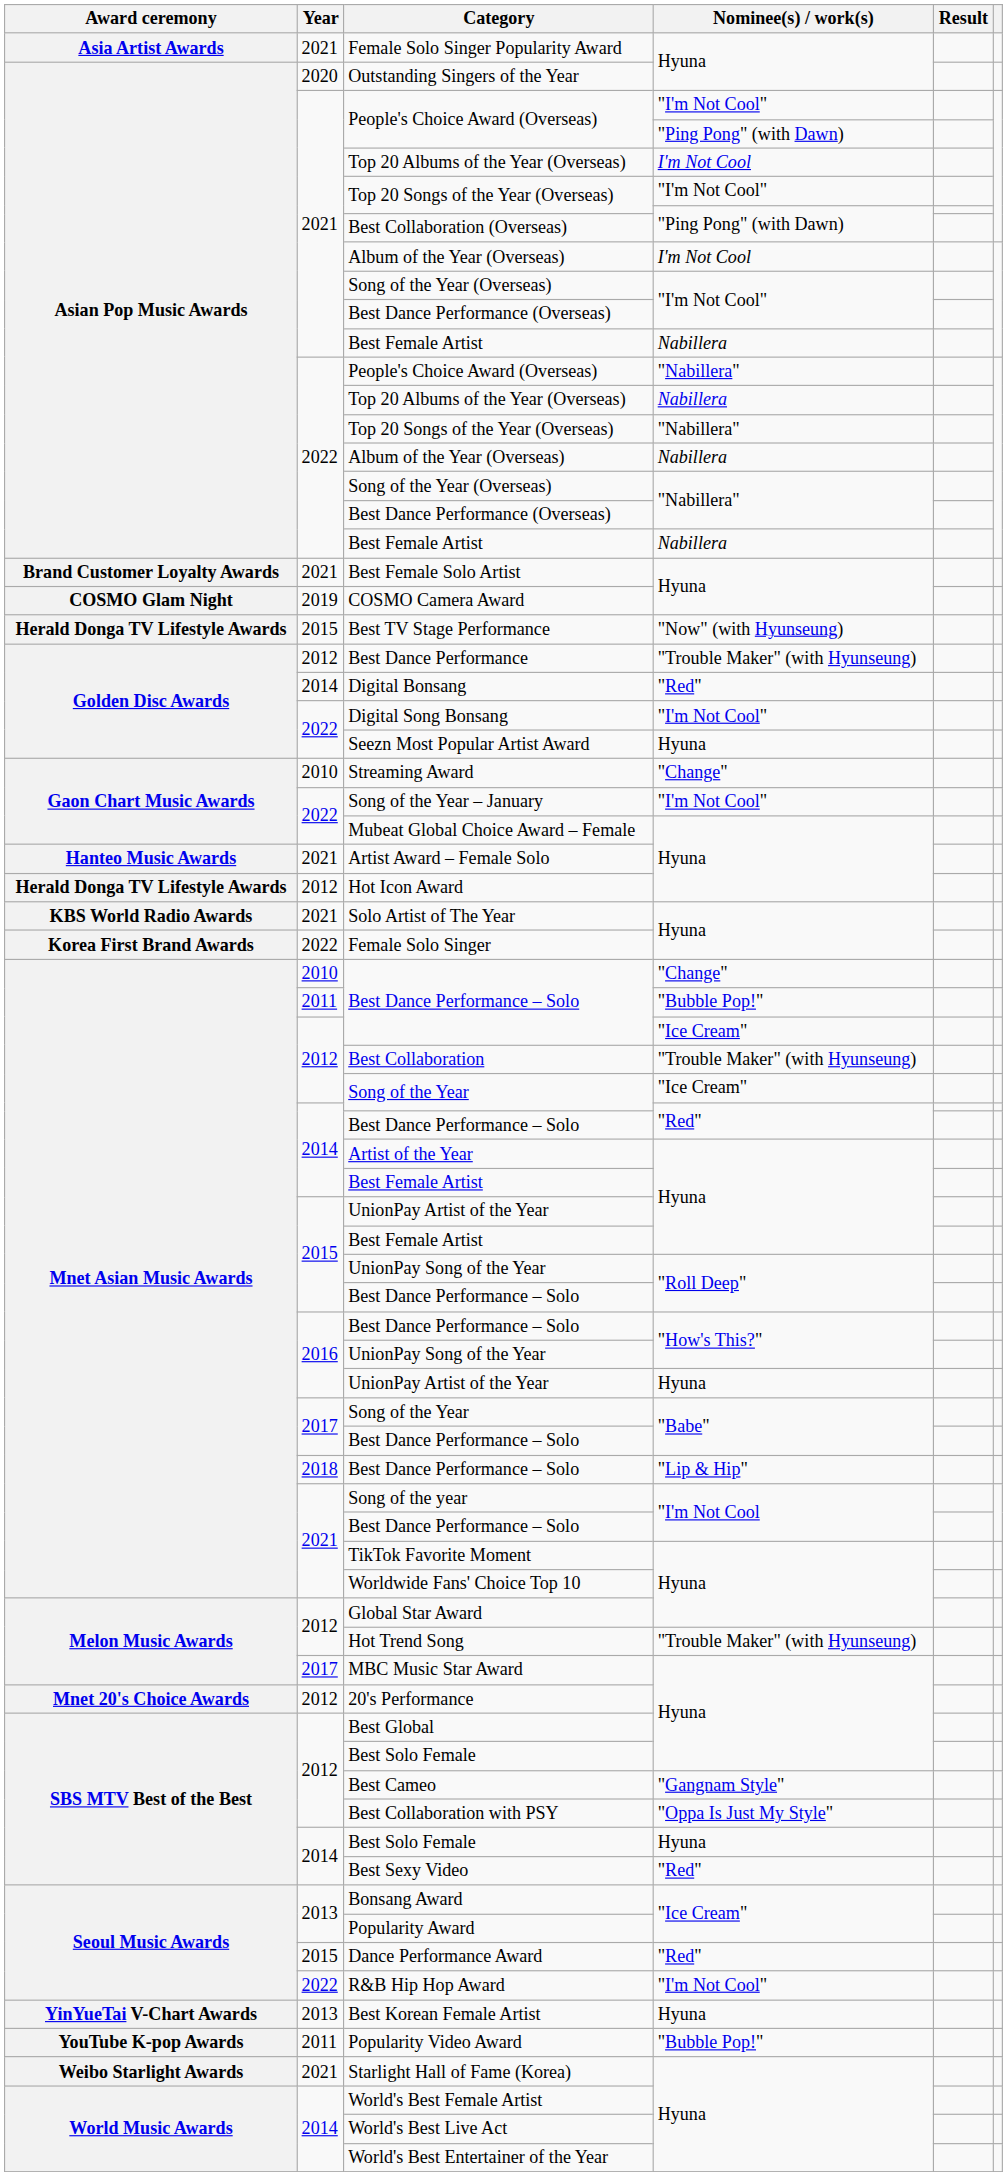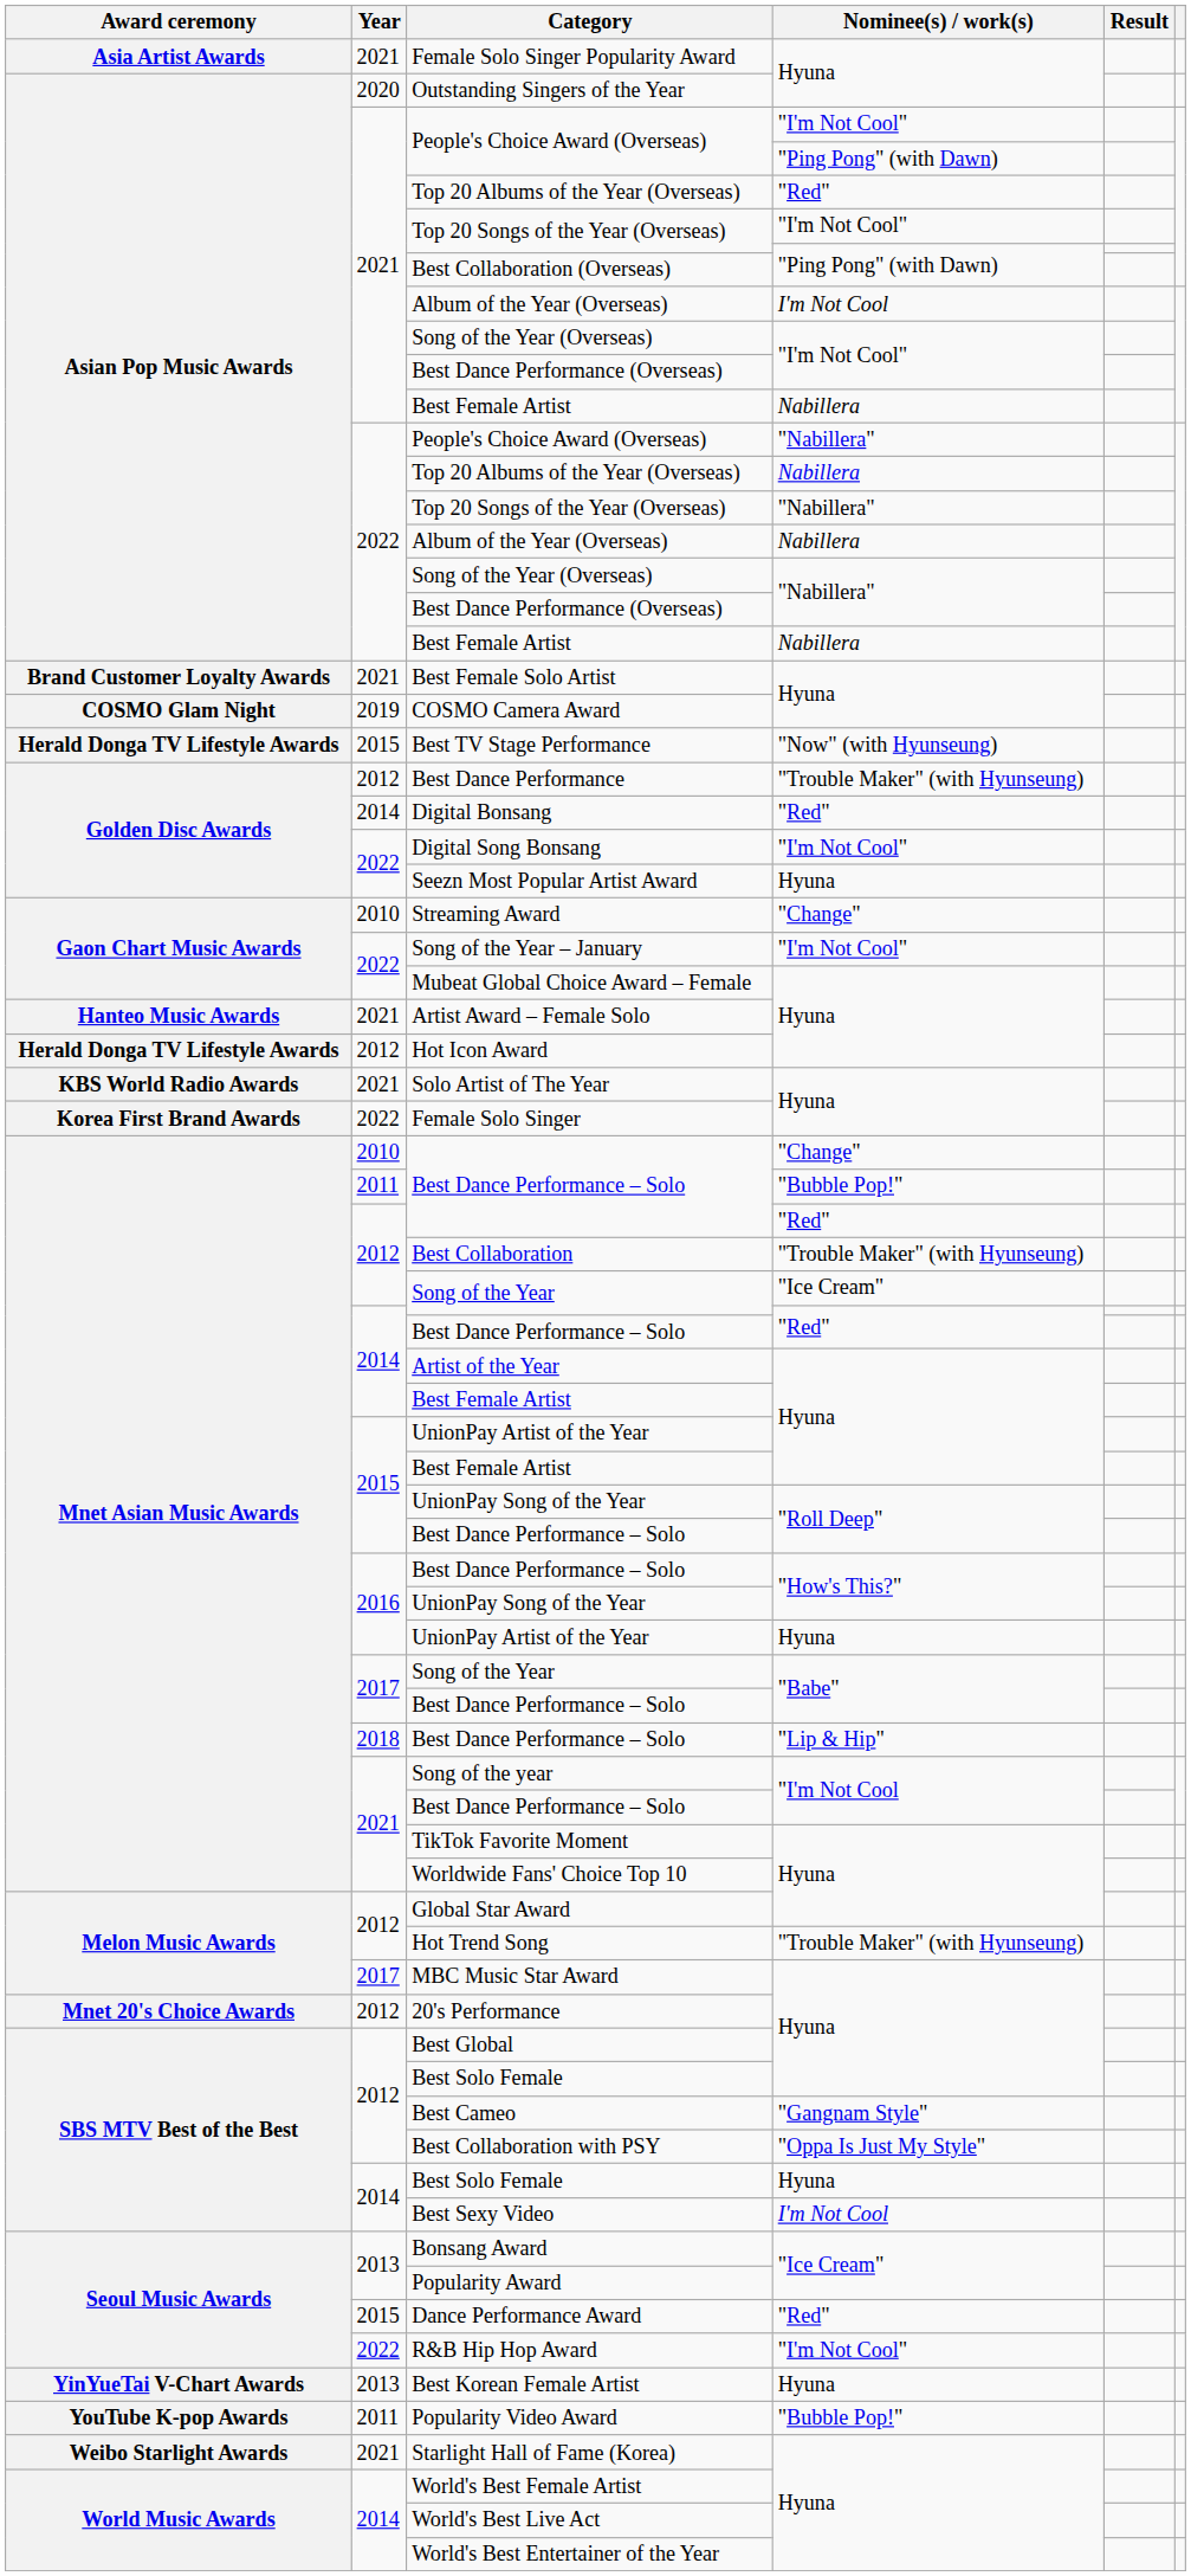2021 / Top 20 Albums of the Year (Overseas) | Nominee(s) / work(s): I'm Not Cool -> "Red"
2012 / Best Dance Performance – Solo | Nominee(s) / work(s): "Ice Cream" -> "Red"
Best Sexy Video | Nominee(s) / work(s): "Red" -> I'm Not Cool
